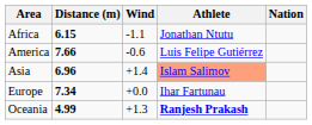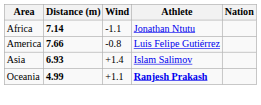Africa | Distance (m): 6.15 -> 7.14
America | Wind: -0.6 -> -0.8
Asia | Distance (m): 6.96 -> 6.93
Asia | Athlete: lightsalmon background -> no background
- row: Europe | 7.34 | +0.0 | Ihar Fartunau
Oceania | Wind: +1.3 -> +1.1
